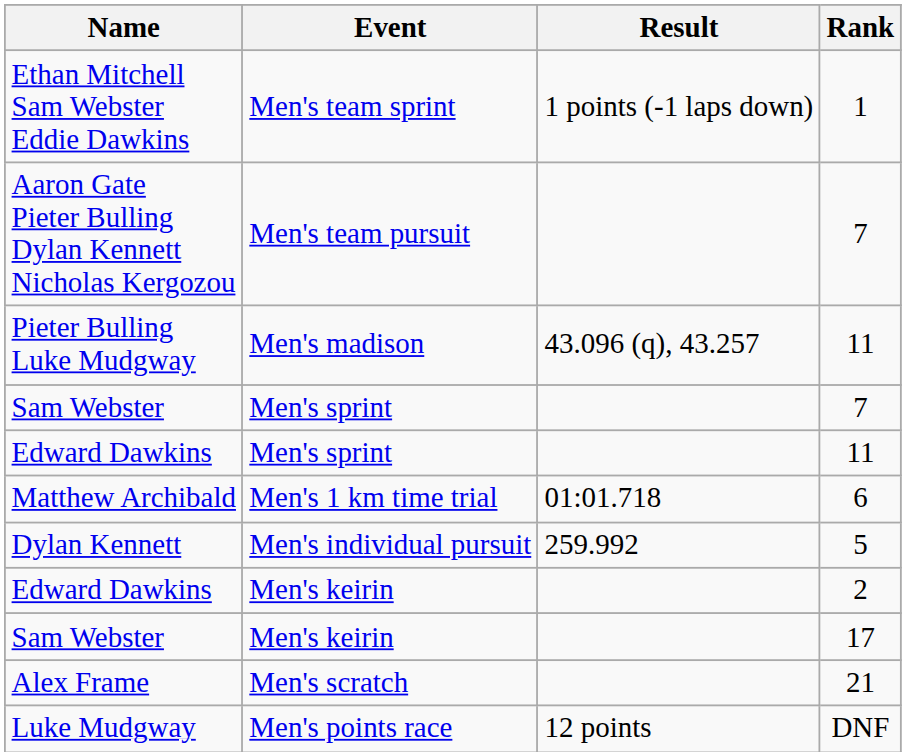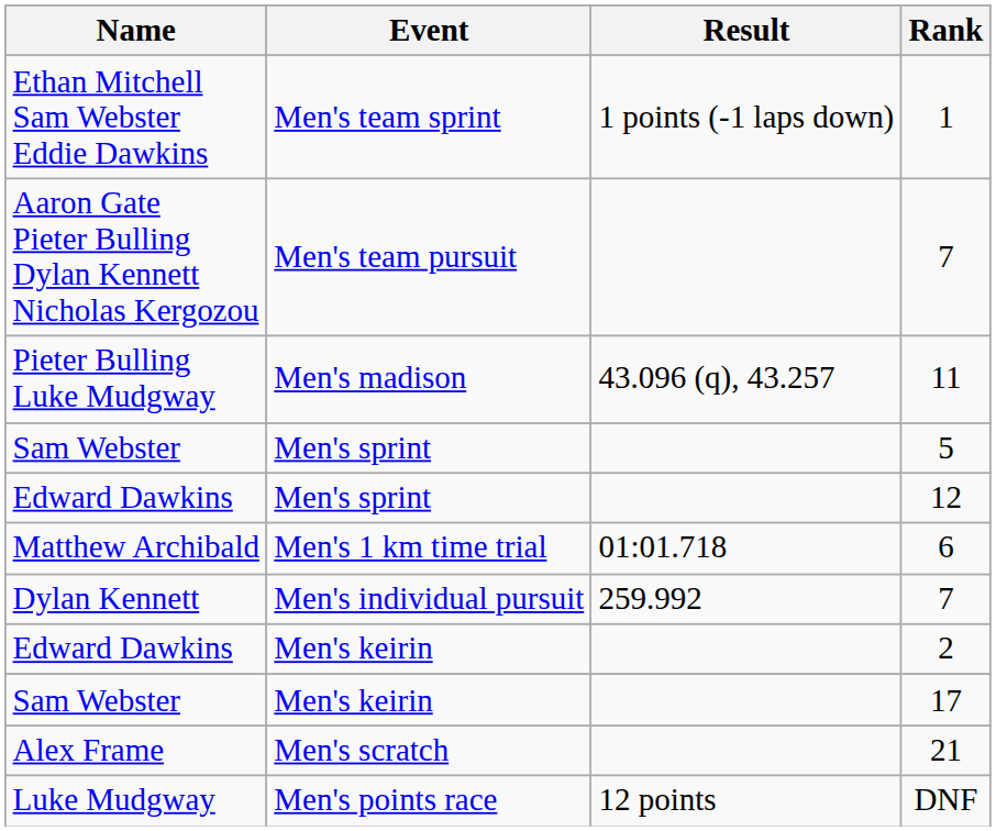Sam Webster / Men's sprint | Rank: 7 -> 5
Edward Dawkins / Men's sprint | Rank: 11 -> 12
Dylan Kennett | Rank: 5 -> 7
